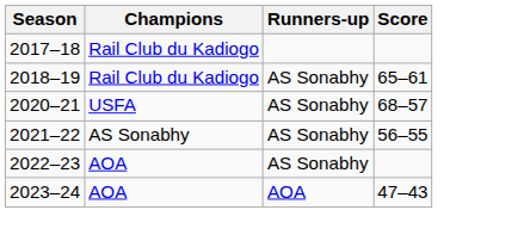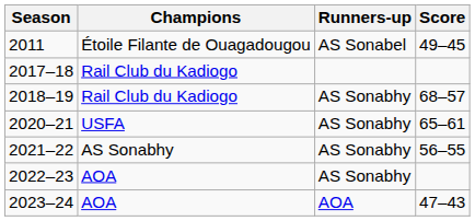+ row: 2011 | Étoile Filante de Ouagadougou | AS Sonabel | 49–45
2018–19 | Score: 65–61 -> 68–57
2020–21 | Score: 68–57 -> 65–61
